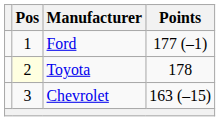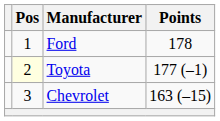Ford | Points: 177 (–1) -> 178
Toyota | Points: 178 -> 177 (–1)
